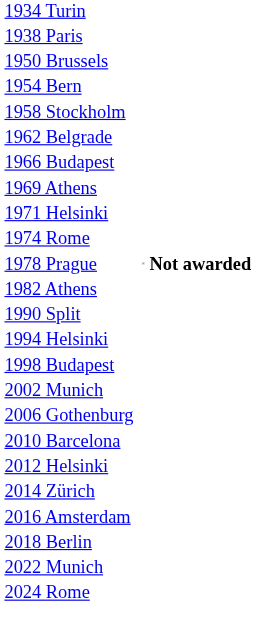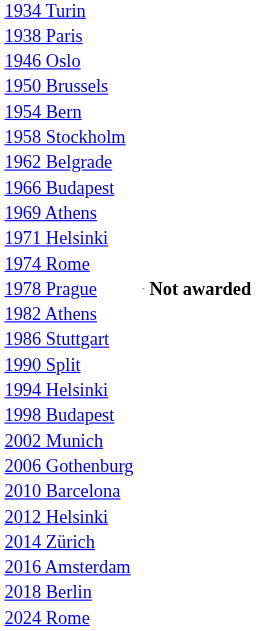+ row: 1946 Oslo
+ row: 1986 Stuttgart
- row: 2022 Munich
